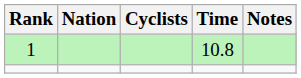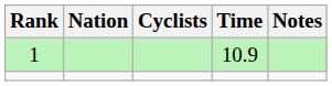1 | Time: 10.8 -> 10.9
